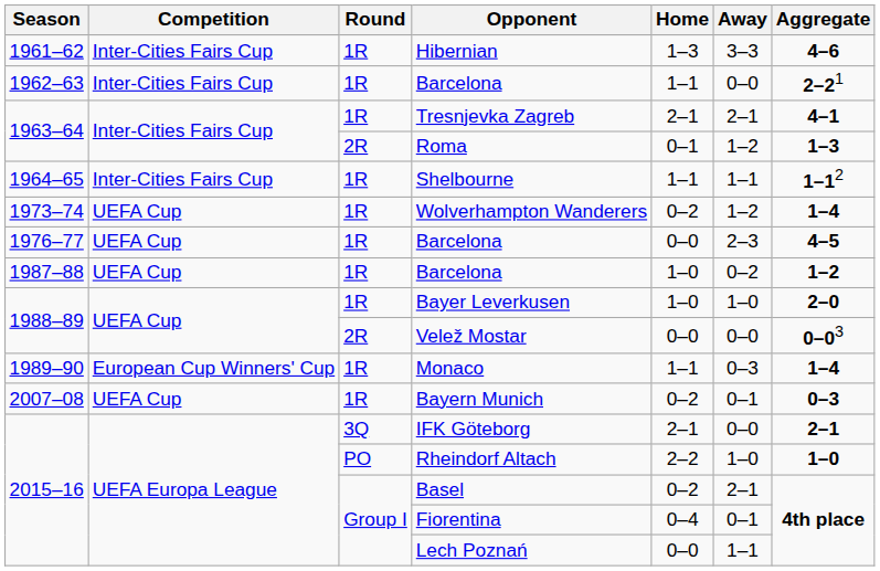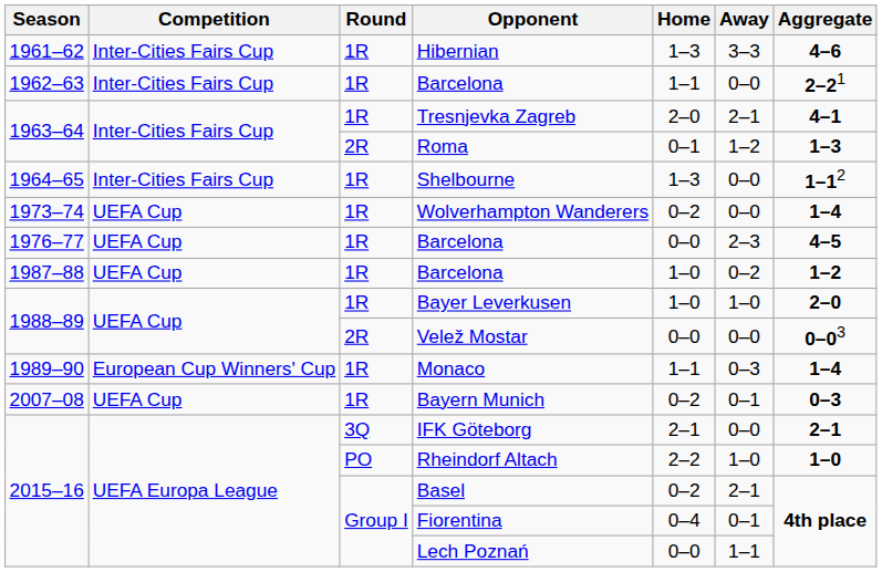Tresnjevka Zagreb | Home: 2–1 -> 2–0
Shelbourne | Home: 1–1 -> 1–3
Shelbourne | Away: 1–1 -> 0–0
Wolverhampton Wanderers | Away: 1–2 -> 0–0
